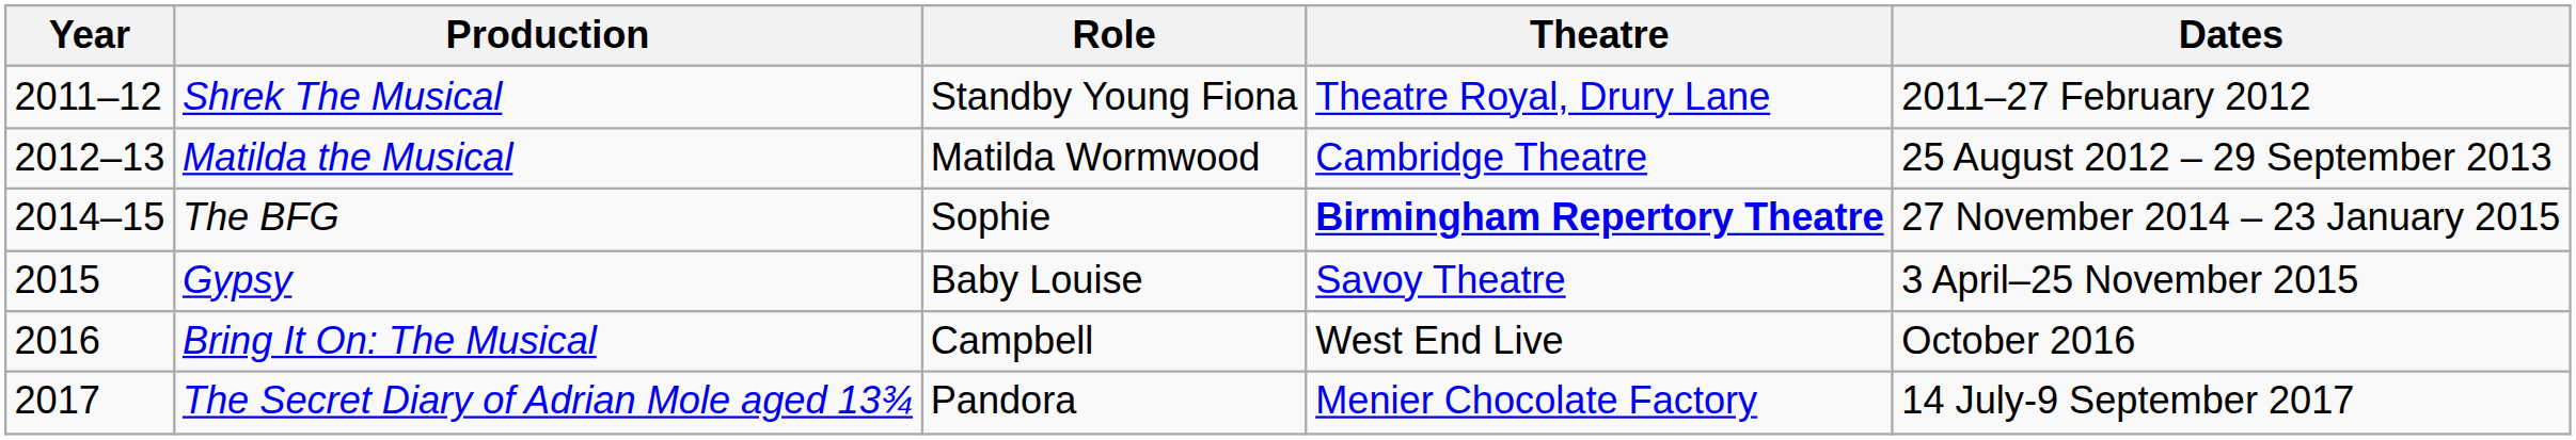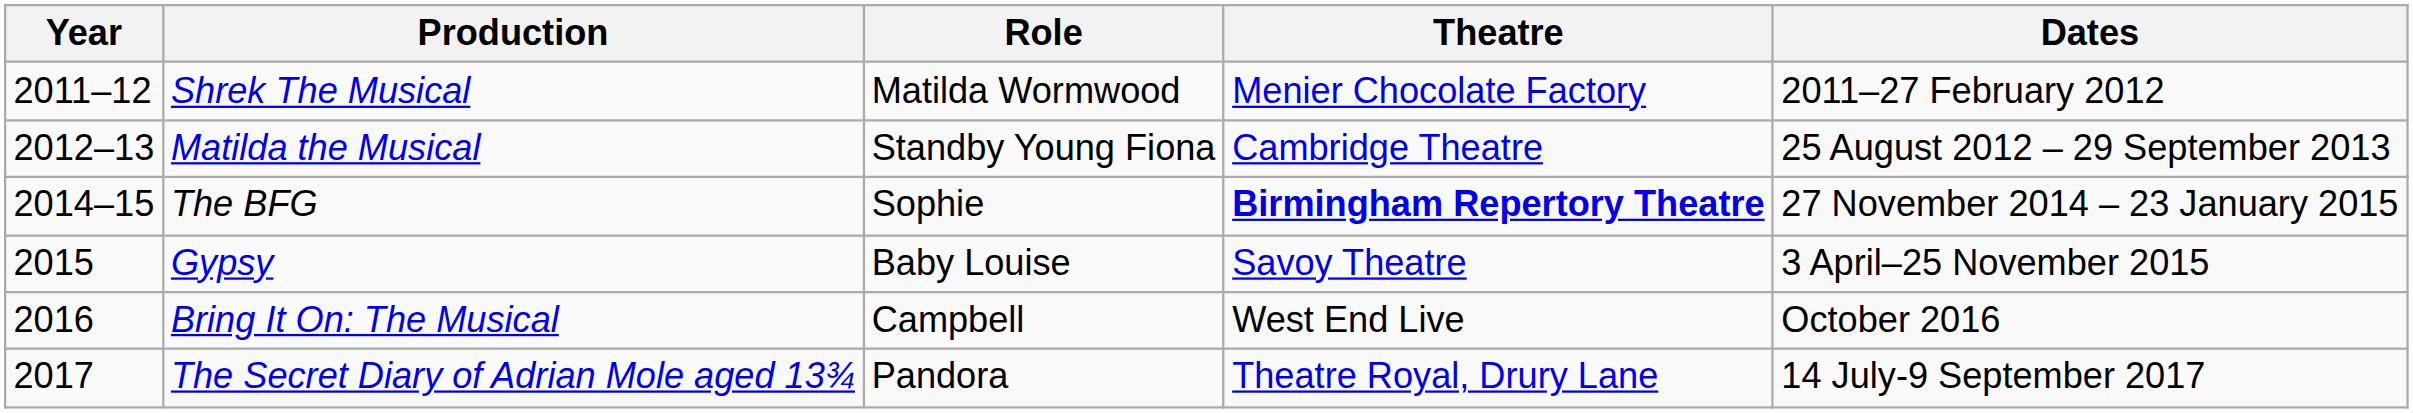Shrek The Musical | Role: Standby Young Fiona -> Matilda Wormwood
Shrek The Musical | Theatre: Theatre Royal, Drury Lane -> Menier Chocolate Factory
Matilda the Musical | Role: Matilda Wormwood -> Standby Young Fiona
The Secret Diary of Adrian Mole aged 13¾ | Theatre: Menier Chocolate Factory -> Theatre Royal, Drury Lane
